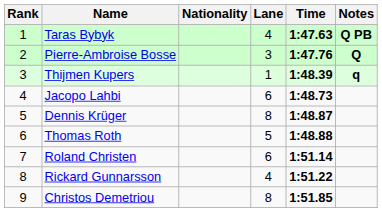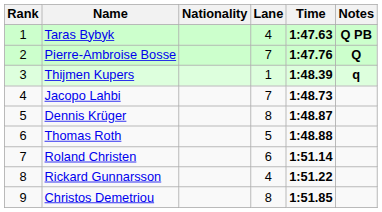Pierre-Ambroise Bosse | Lane: 3 -> 7
Jacopo Lahbi | Lane: 6 -> 7
